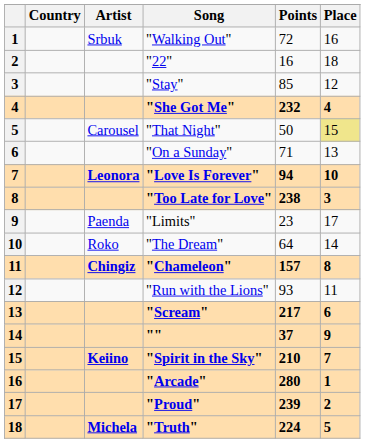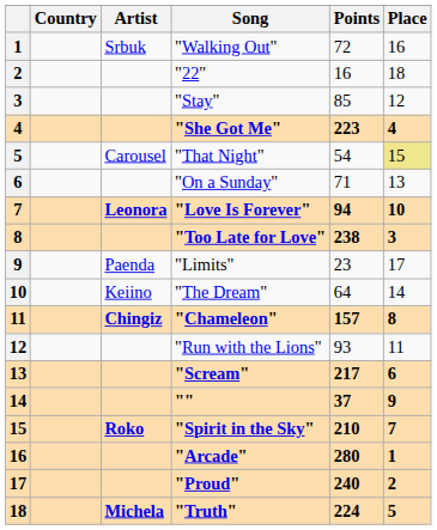"She Got Me" | Points: 232 -> 223
"That Night" | Points: 50 -> 54
"The Dream" | Artist: Roko -> Keiino
"Spirit in the Sky" | Artist: Keiino -> Roko
"Proud" | Points: 239 -> 240
